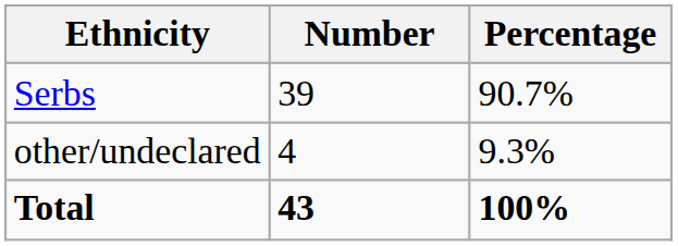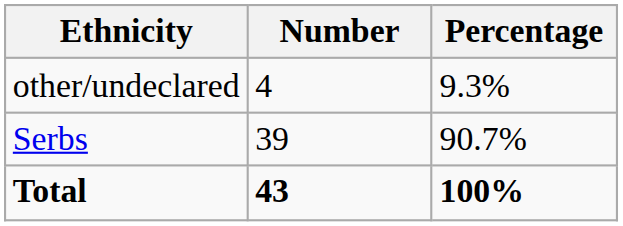rows swapped: Serbs <-> other/undeclared
